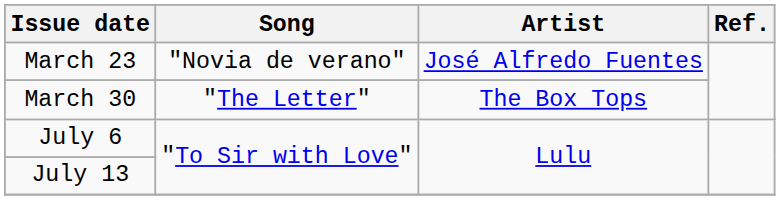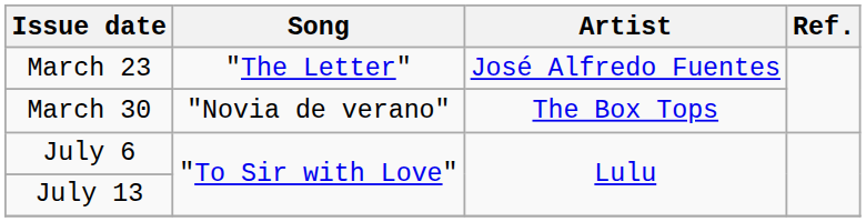March 23 | Song: "Novia de verano" -> "The Letter"
March 30 | Song: "The Letter" -> "Novia de verano"
